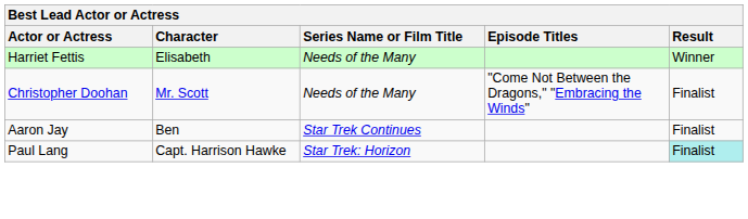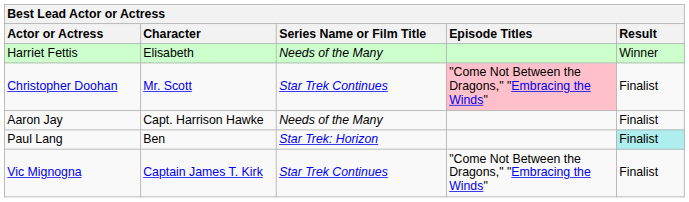Christopher Doohan | Series Name or Film Title: Needs of the Many -> Star Trek Continues
Christopher Doohan | Episode Titles: no background -> pink background
Aaron Jay | Character: Ben -> Capt. Harrison Hawke
Aaron Jay | Series Name or Film Title: Star Trek Continues -> Needs of the Many
Paul Lang | Character: Capt. Harrison Hawke -> Ben
+ row: Vic Mignogna | Captain James T. Kirk | Star Trek Continues | "Come Not Between the Dragons," "Embracing the Winds" | Finalist
